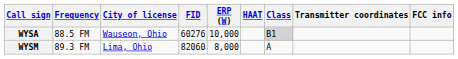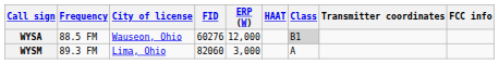WYSA | ERP (W): 10,000 -> 12,000
WYSM | ERP (W): 8,000 -> 3,000
